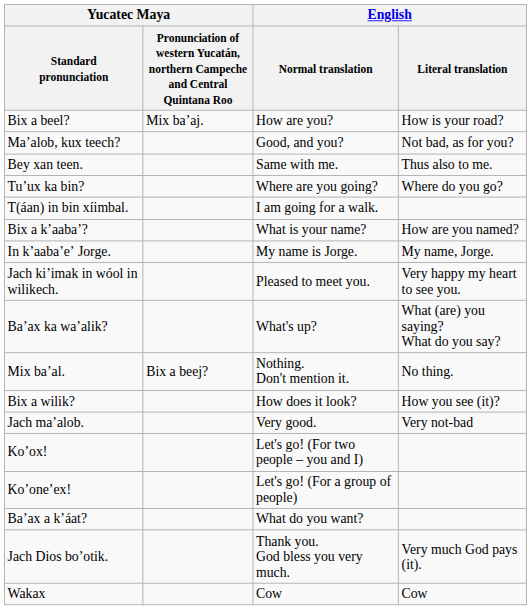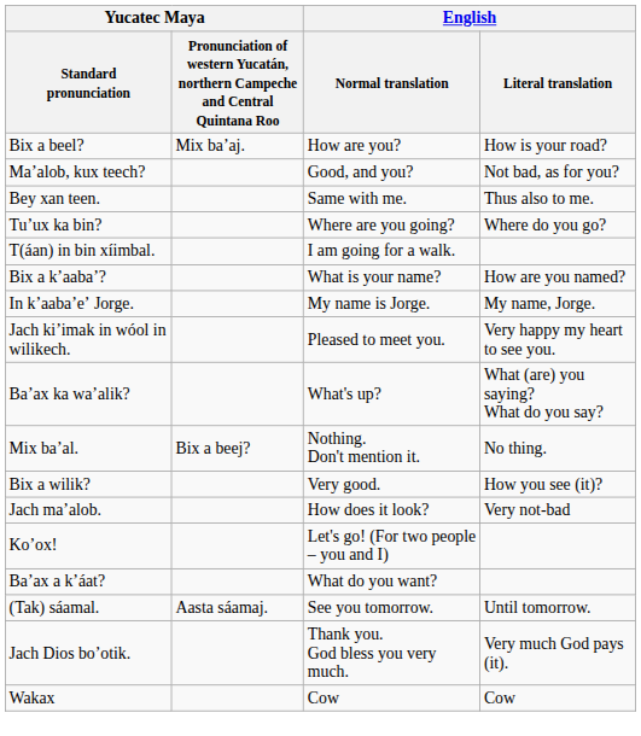Bix a wilik? | English / Normal translation: How does it look? -> Very good.
Jach maʼalob. | English / Normal translation: Very good. -> How does it look?
- row: Koʼoneʼex! | Let's go! (For a group of people)
+ row: (Tak) sáamal. | Aasta sáamaj. | See you tomorrow. | Until tomorrow.
